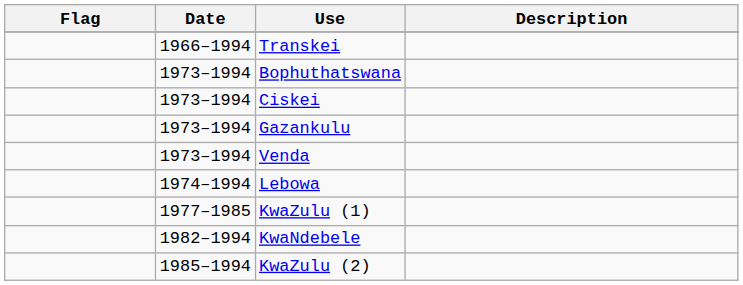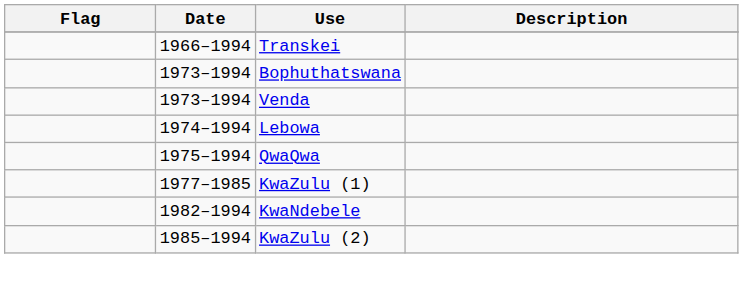- row: 1973–1994 | Ciskei
- row: 1973–1994 | Gazankulu
+ row: 1975–1994 | QwaQwa
